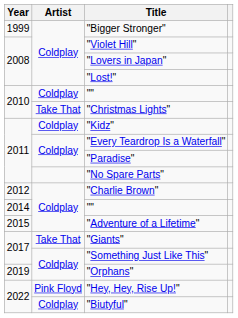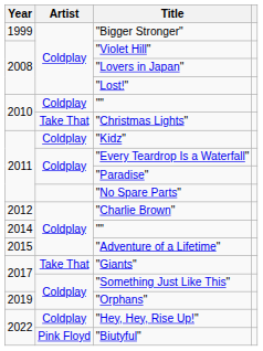"Hey, Hey, Rise Up!" | Artist: Pink Floyd -> Coldplay
"Biutyful" | Artist: Coldplay -> Pink Floyd
